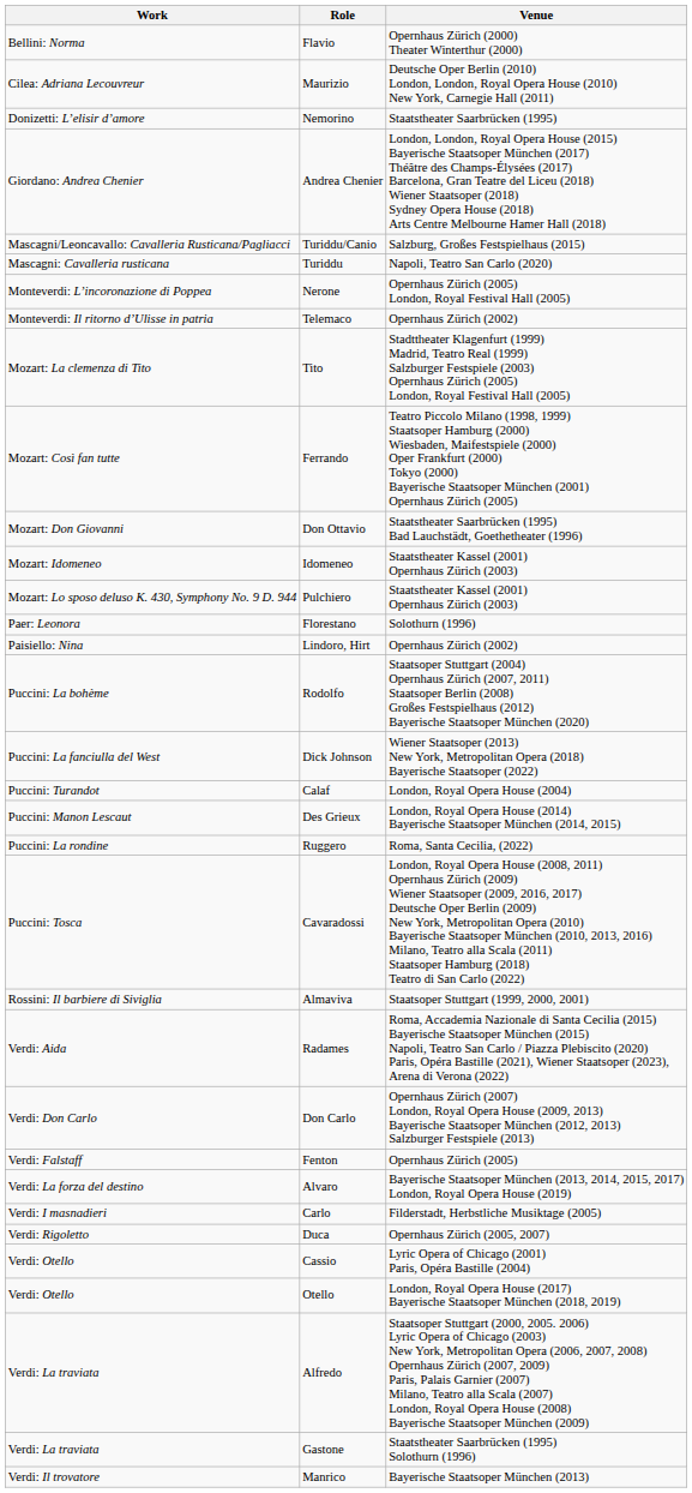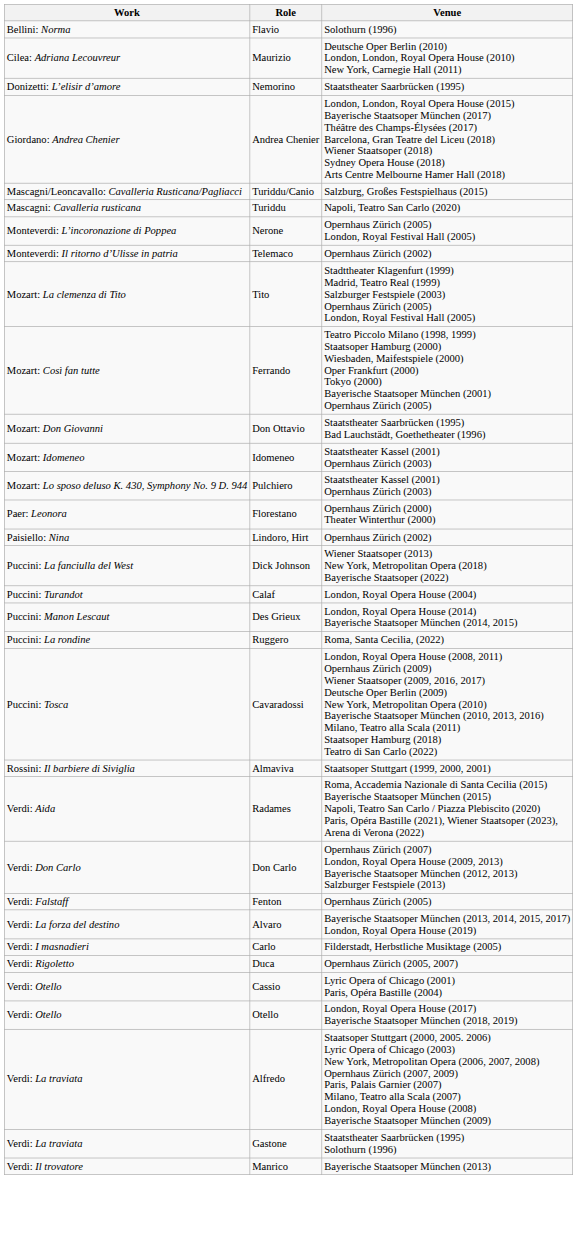Flavio | Venue: Opernhaus Zürich (2000) Theater Winterthur (2000) -> Solothurn (1996)
Florestano | Venue: Solothurn (1996) -> Opernhaus Zürich (2000) Theater Winterthur (2000)
- row: Puccini: La bohème | Rodolfo | Staatsoper Stuttgart (2004) Opernhaus Zürich (2007, 2011) Staatsoper Berlin (2008) Großes Festspielhaus (2012) Bayerische Staatsoper München (2020)
